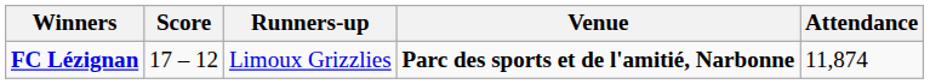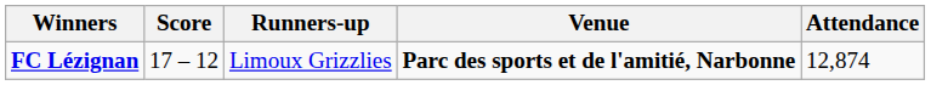FC Lézignan | Attendance: 11,874 -> 12,874
